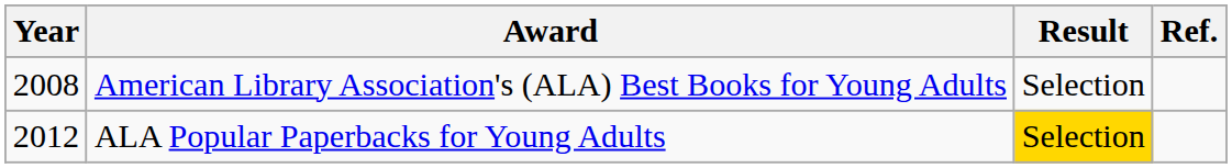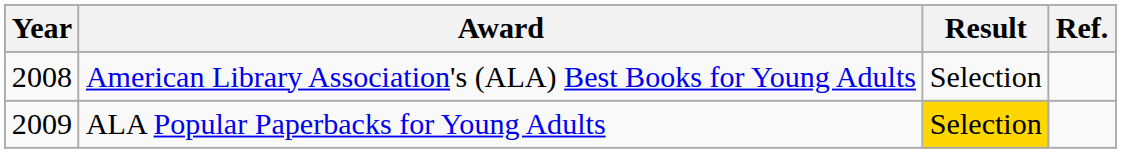ALA Popular Paperbacks for Young Adults | Year: 2012 -> 2009
